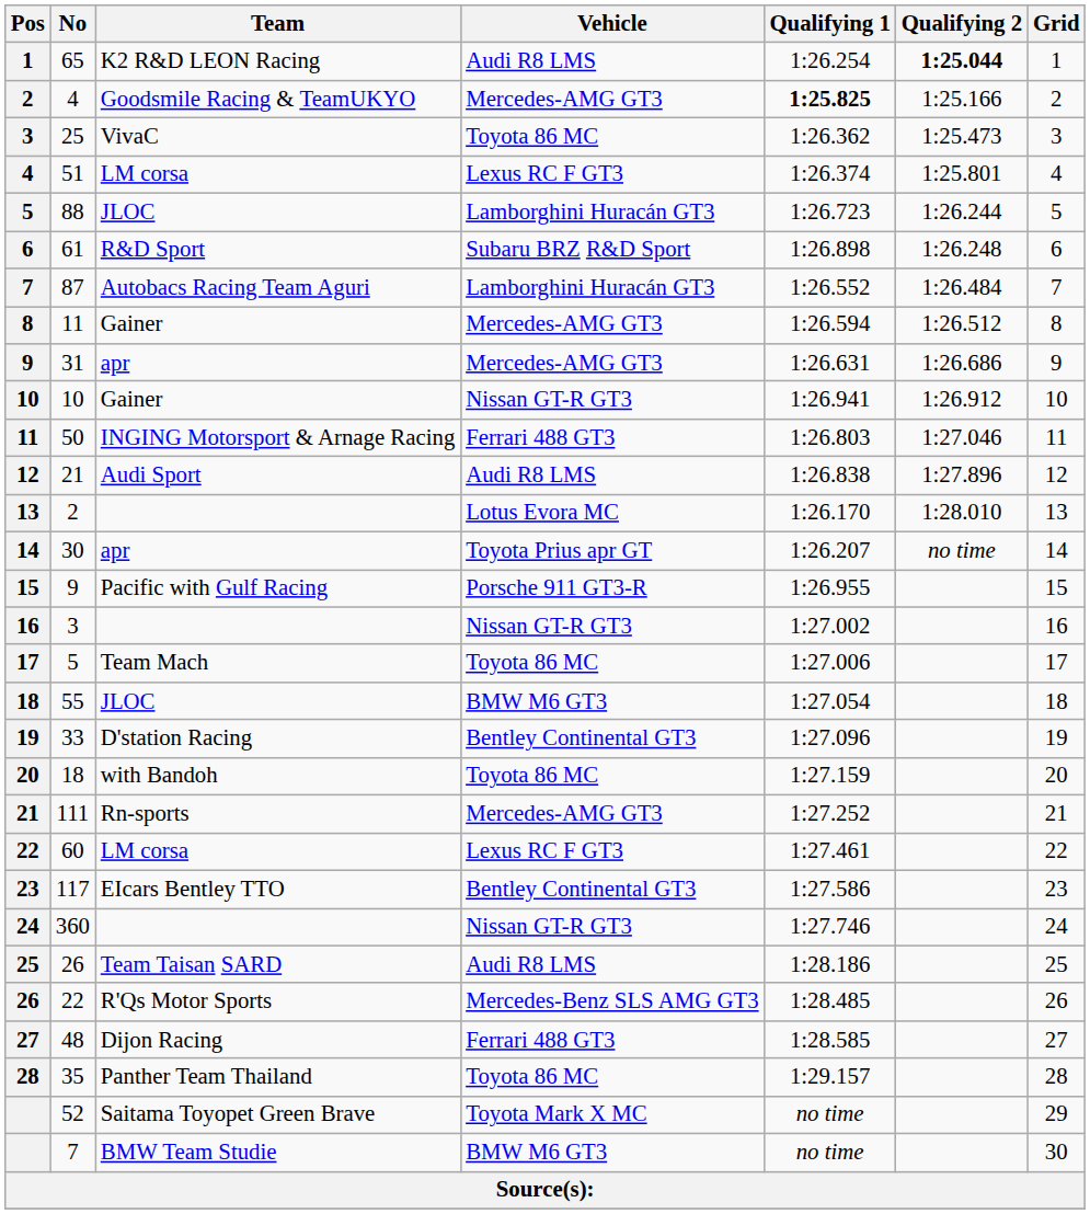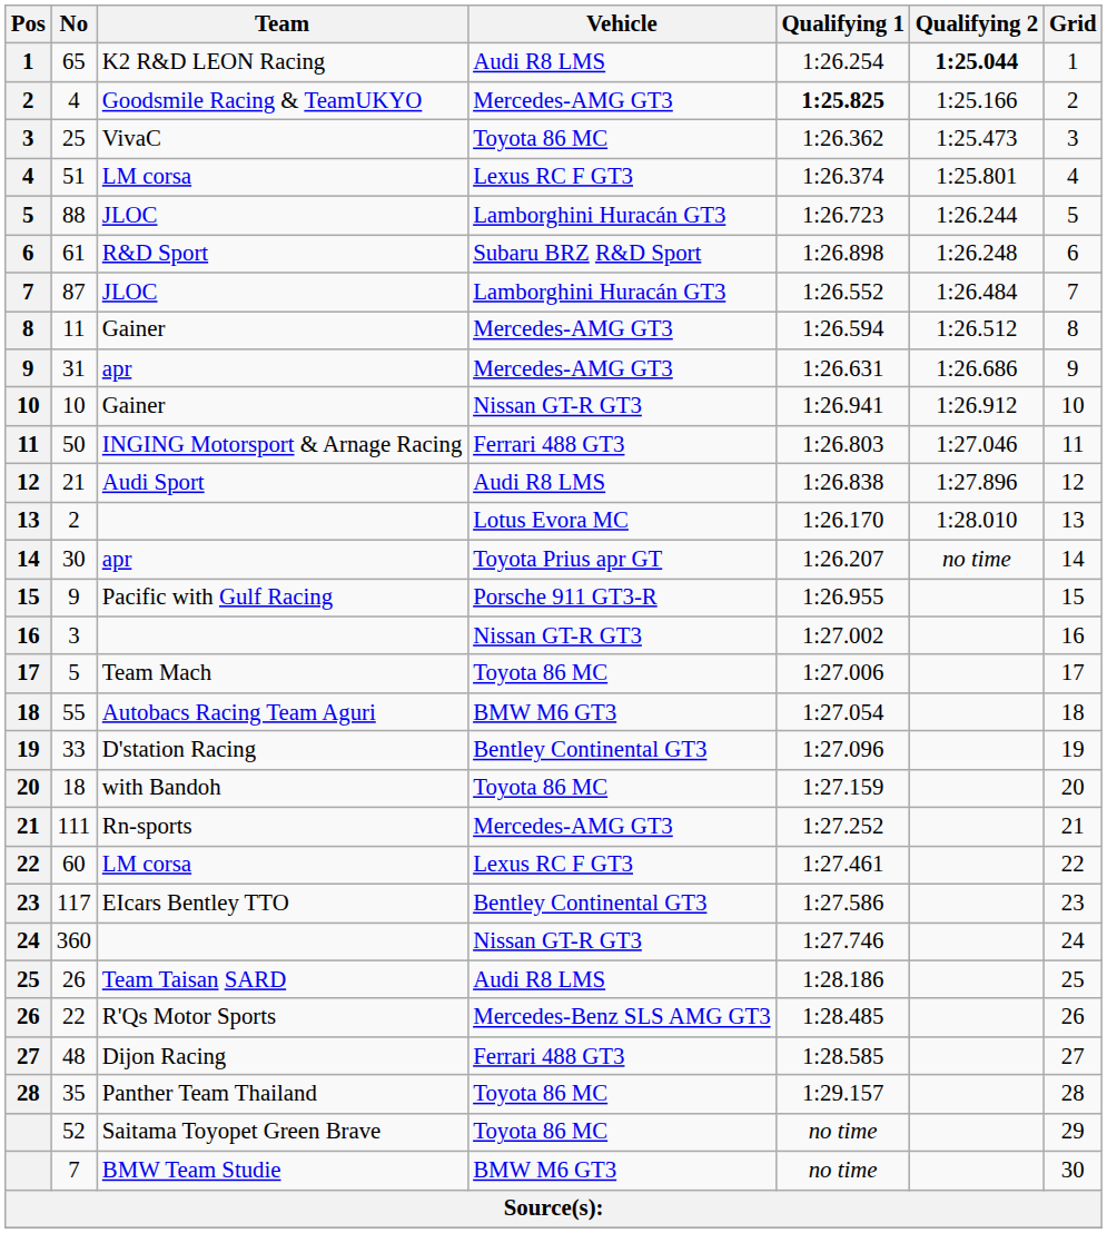87 | Team: Autobacs Racing Team Aguri -> JLOC
55 | Team: JLOC -> Autobacs Racing Team Aguri
52 | Vehicle: Toyota Mark X MC -> Toyota 86 MC
